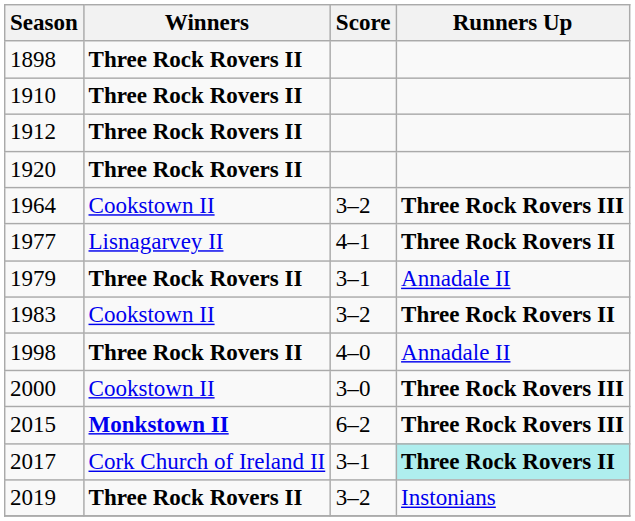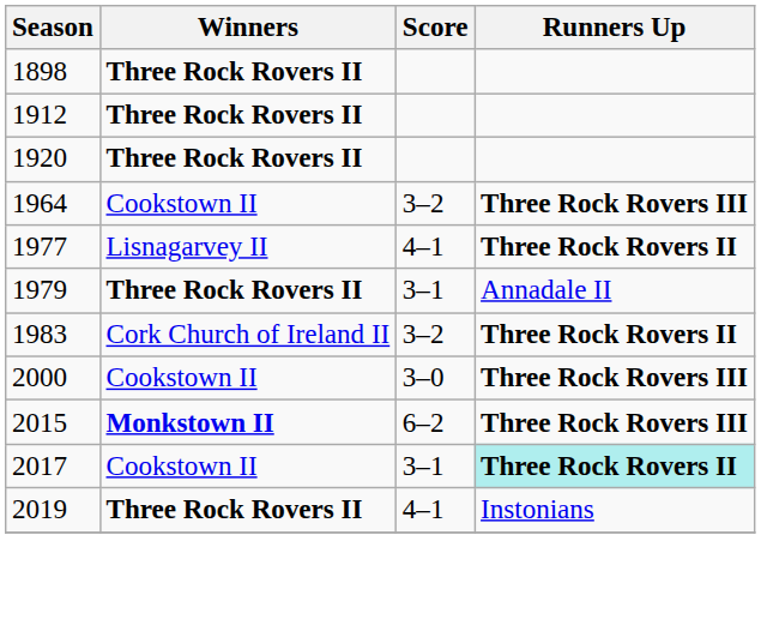- row: 1910 | Three Rock Rovers II
1983 | Winners: Cookstown II -> Cork Church of Ireland II
- row: 1998 | Three Rock Rovers II | 4–0 | Annadale II
2017 | Winners: Cork Church of Ireland II -> Cookstown II
2019 | Score: 3–2 -> 4–1
